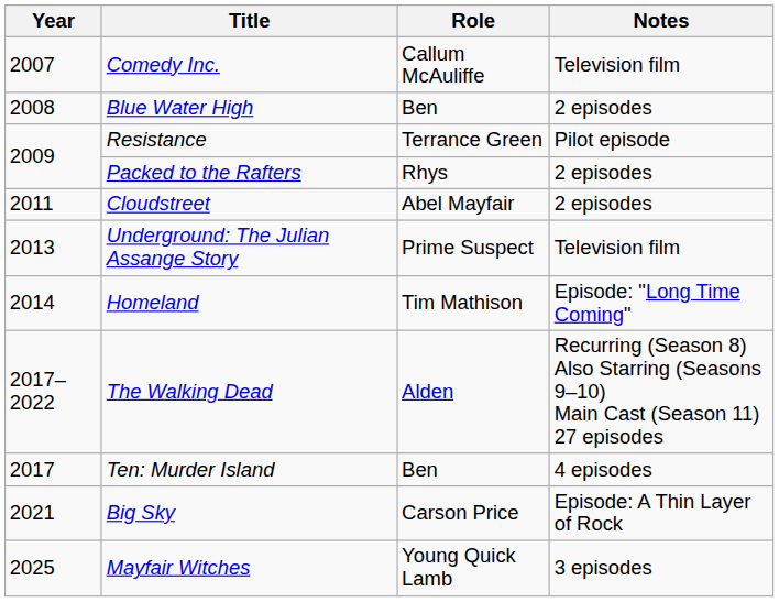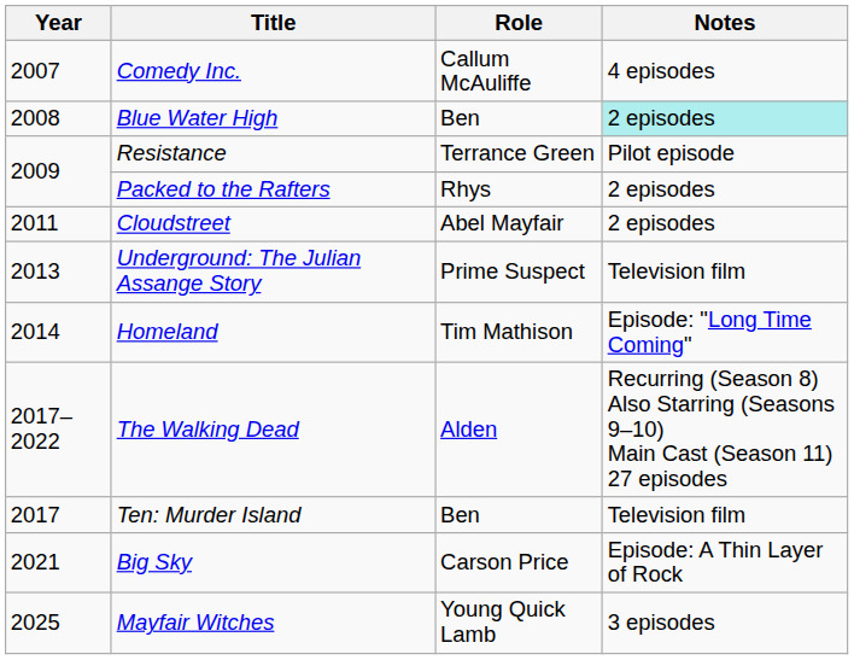Comedy Inc. | Notes: Television film -> 4 episodes
Blue Water High | Notes: no background -> paleturquoise background
Ten: Murder Island | Notes: 4 episodes -> Television film
